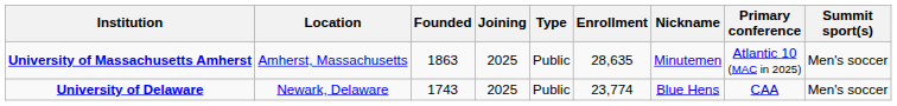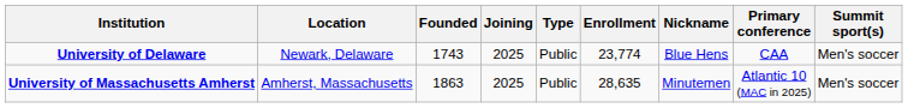rows swapped: University of Delaware <-> University of Massachusetts Amherst
